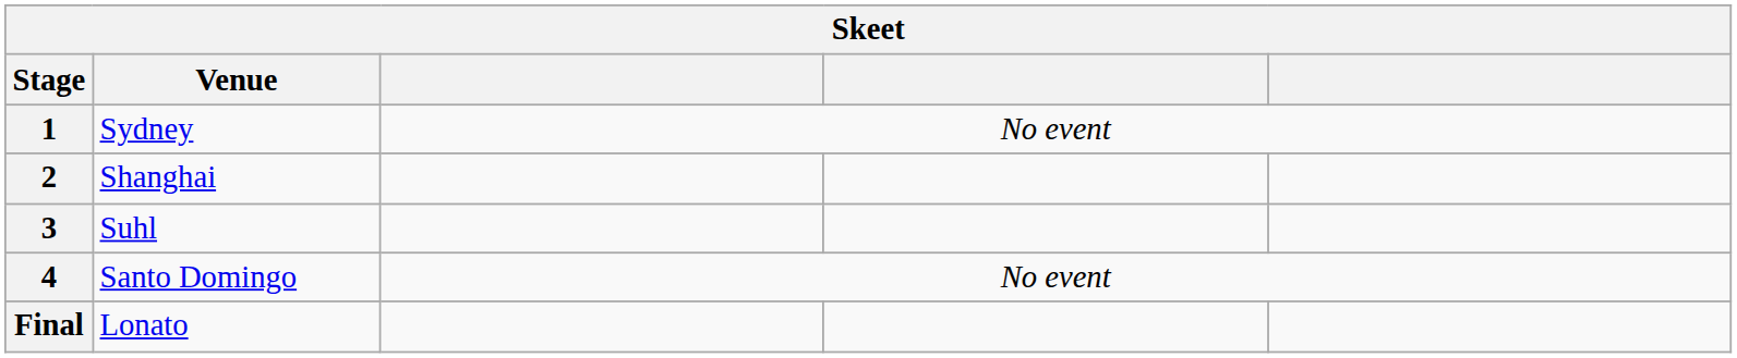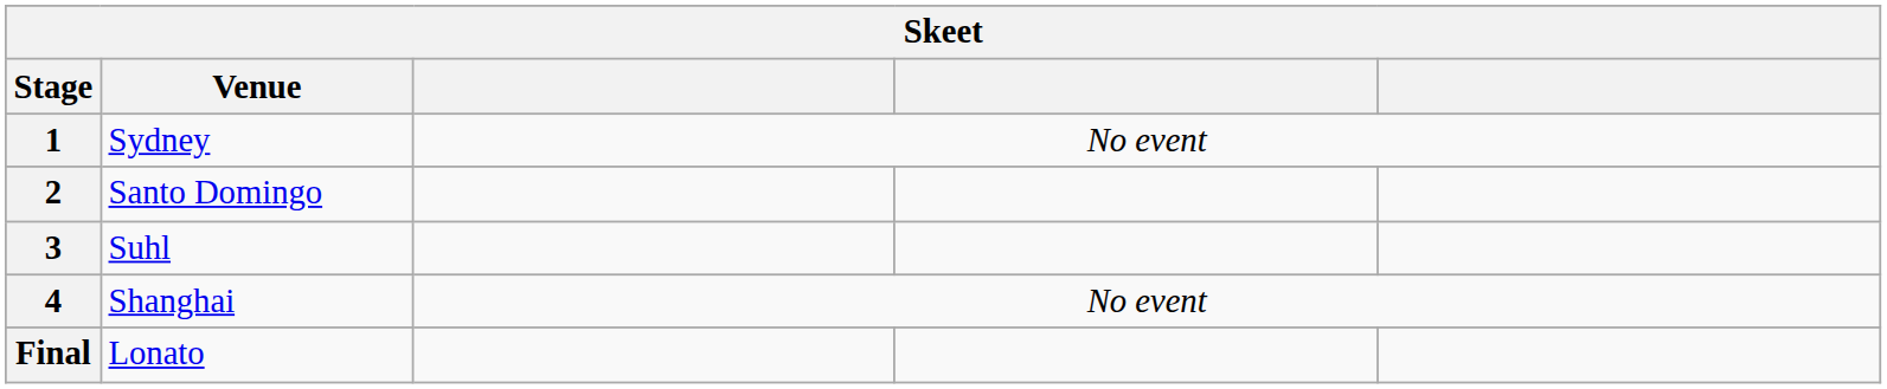2 | Venue: Shanghai -> Santo Domingo
4 | Venue: Santo Domingo -> Shanghai
